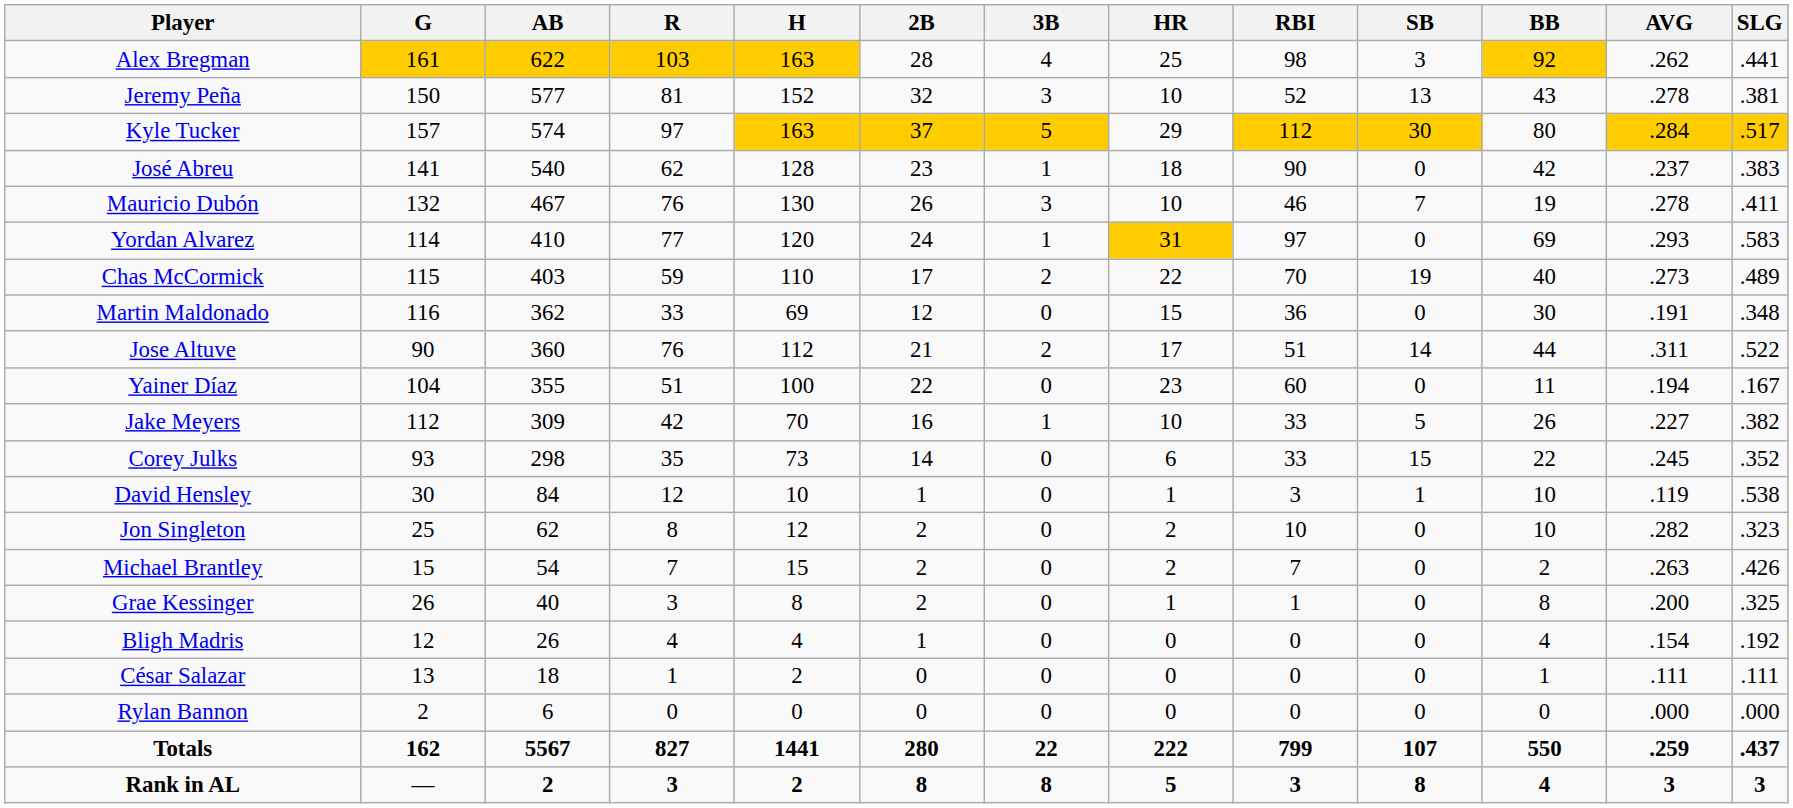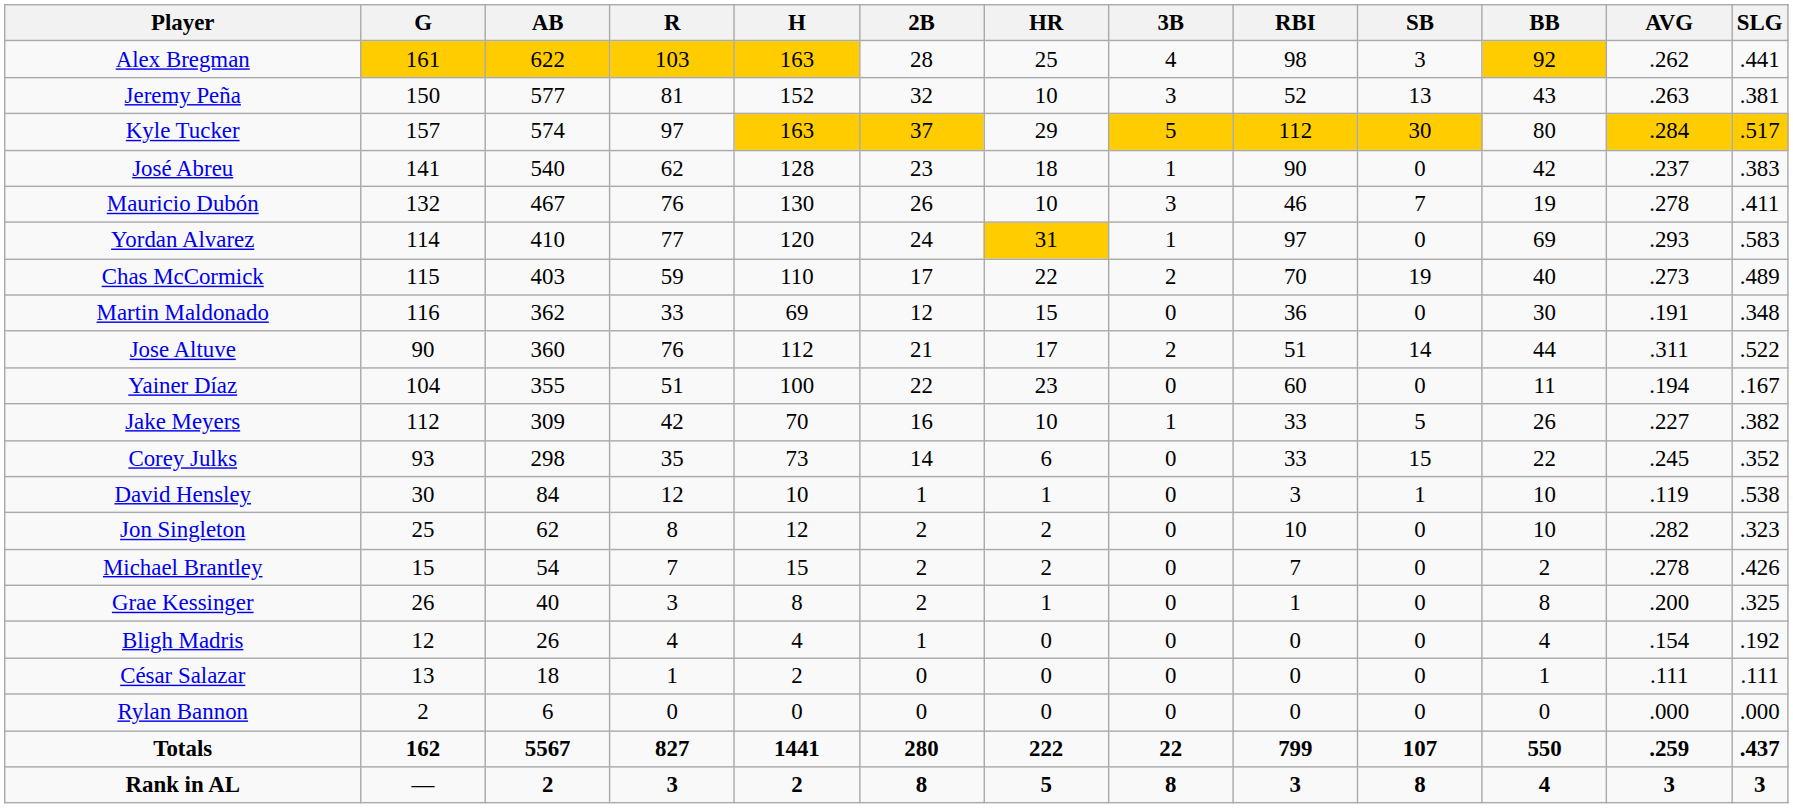columns swapped: 3B <-> HR
Jeremy Peña | AVG: .278 -> .263
Michael Brantley | AVG: .263 -> .278
